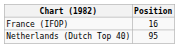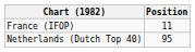France (IFOP) | Position: 16 -> 11
